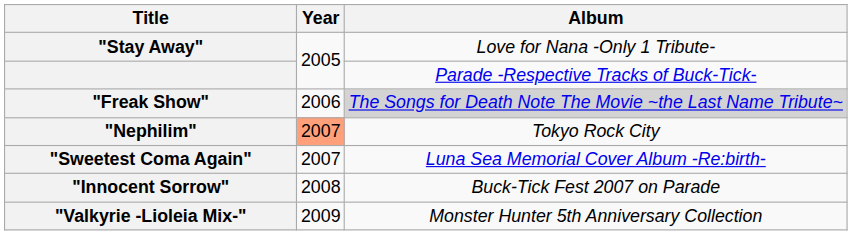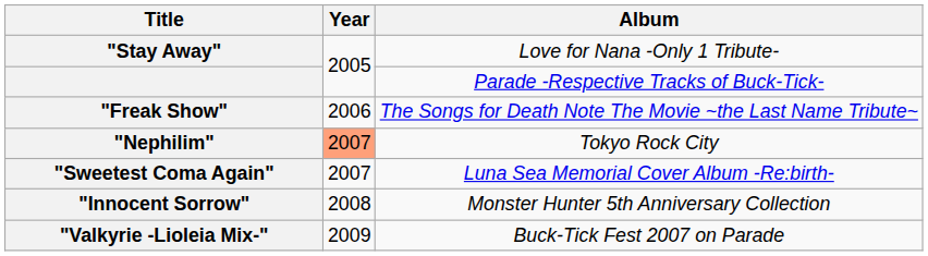"Freak Show" | Album: lightgrey background -> no background
"Innocent Sorrow" | Album: Buck-Tick Fest 2007 on Parade -> Monster Hunter 5th Anniversary Collection
"Valkyrie -Lioleia Mix-" | Album: Monster Hunter 5th Anniversary Collection -> Buck-Tick Fest 2007 on Parade
